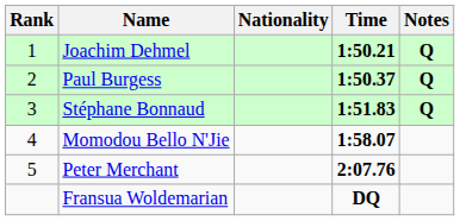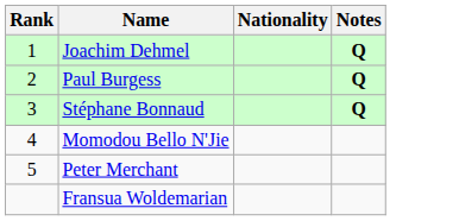- column: Time | 1:50.21 | 1:50.37 | 1:51.83 | 1:58.07 | 2:07.76 | DQ
